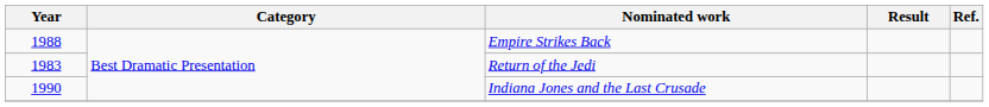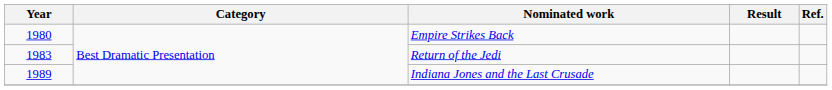Empire Strikes Back | Year: 1988 -> 1980
Indiana Jones and the Last Crusade | Year: 1990 -> 1989
